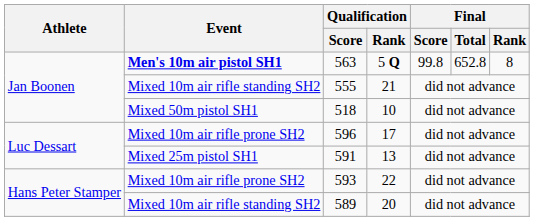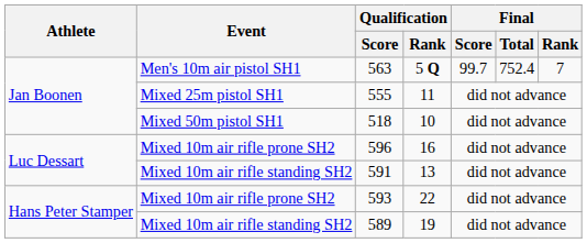563 | Event: bold -> normal
563 | Final / Score: 99.8 -> 99.7
563 | Final / Total: 652.8 -> 752.4
563 | Final / Rank: 8 -> 7
555 | Event: Mixed 10m air rifle standing SH2 -> Mixed 25m pistol SH1
555 | Qualification / Rank: 21 -> 11
596 | Qualification / Rank: 17 -> 16
591 | Event: Mixed 25m pistol SH1 -> Mixed 10m air rifle standing SH2
589 | Qualification / Rank: 20 -> 19
